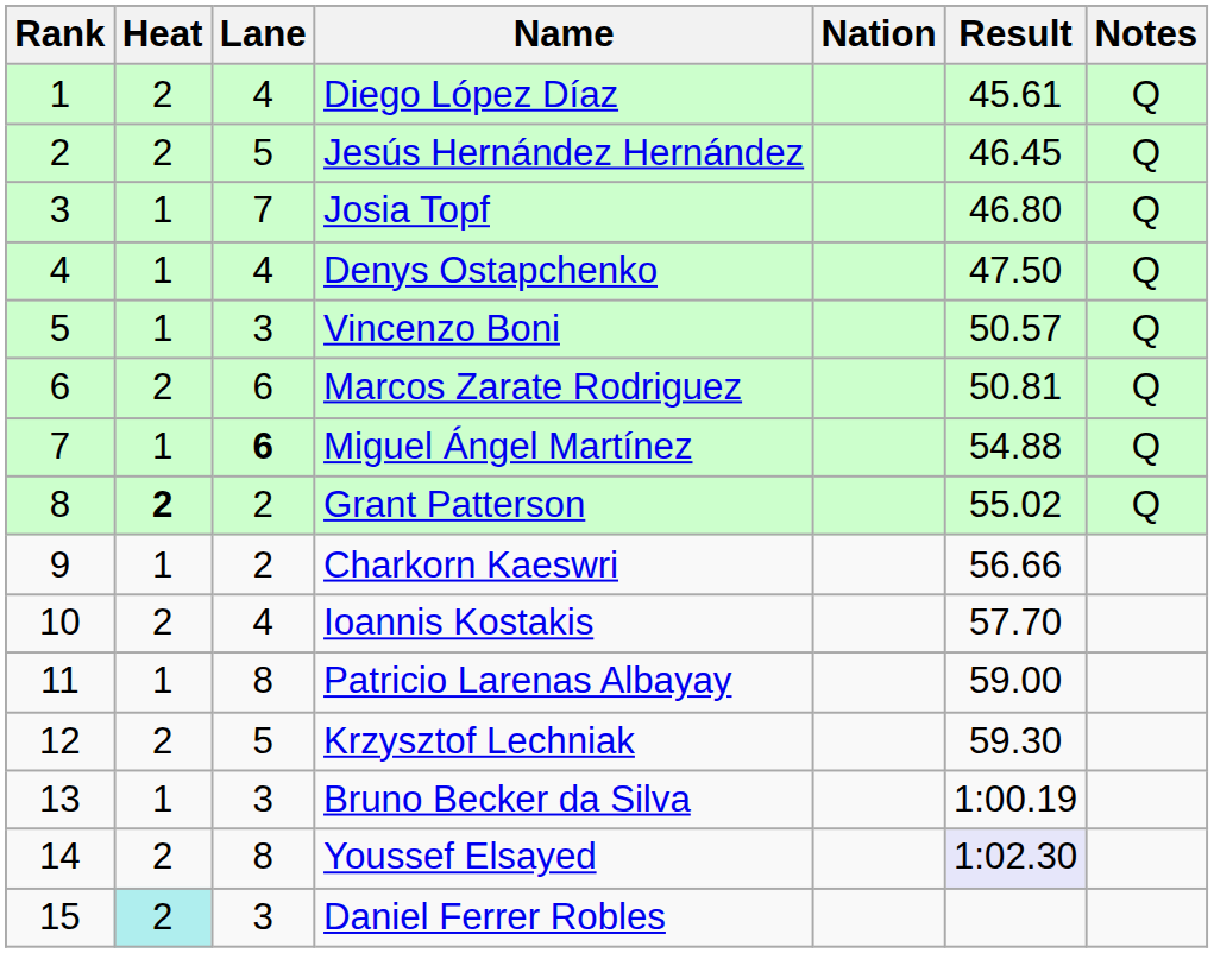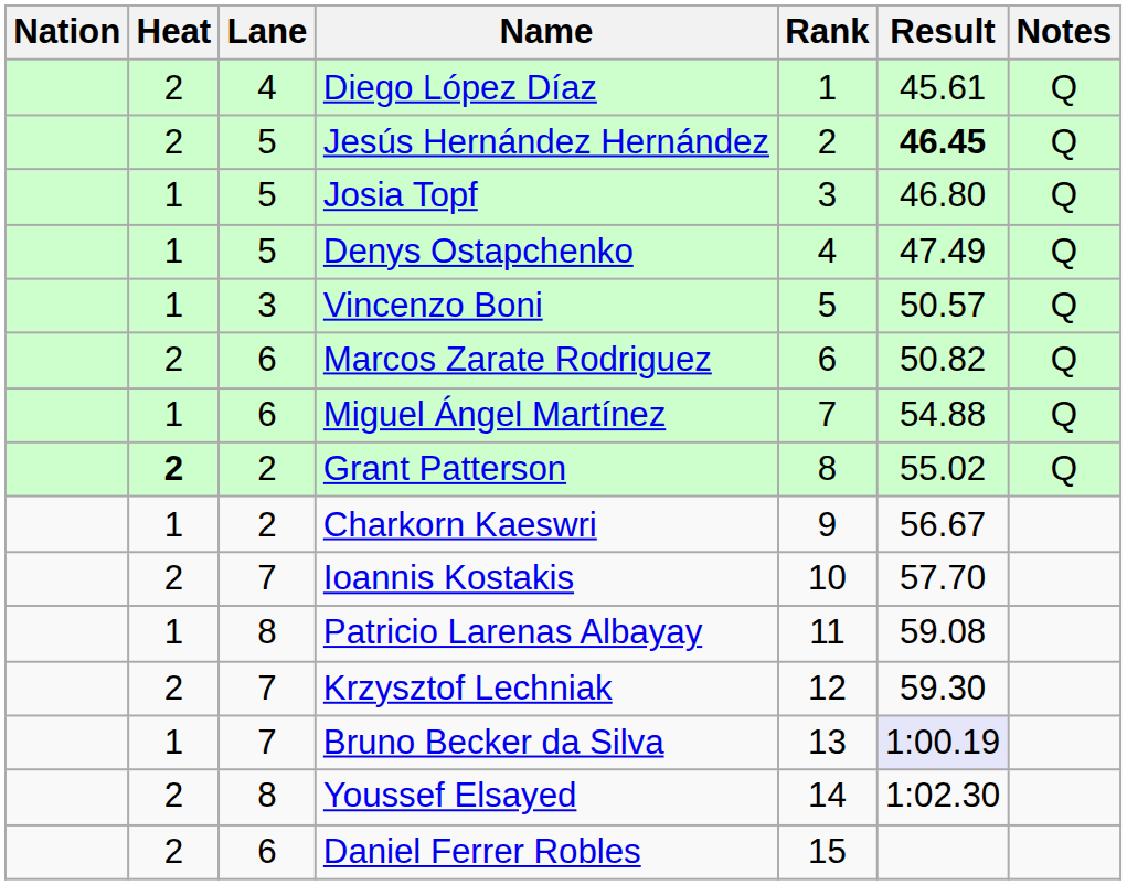columns swapped: Rank <-> Nation
Jesús Hernández Hernández | Result: normal -> bold
Josia Topf | Lane: 7 -> 5
Denys Ostapchenko | Lane: 4 -> 5
Denys Ostapchenko | Result: 47.50 -> 47.49
Marcos Zarate Rodriguez | Result: 50.81 -> 50.82
Miguel Ángel Martínez | Lane: bold -> normal
Charkorn Kaeswri | Result: 56.66 -> 56.67
Ioannis Kostakis | Lane: 4 -> 7
Patricio Larenas Albayay | Result: 59.00 -> 59.08
Krzysztof Lechniak | Lane: 5 -> 7
Bruno Becker da Silva | Lane: 3 -> 7
Bruno Becker da Silva | Result: no background -> lavender background
Youssef Elsayed | Result: lavender background -> no background
Daniel Ferrer Robles | Heat: paleturquoise background -> no background
Daniel Ferrer Robles | Lane: 3 -> 6
